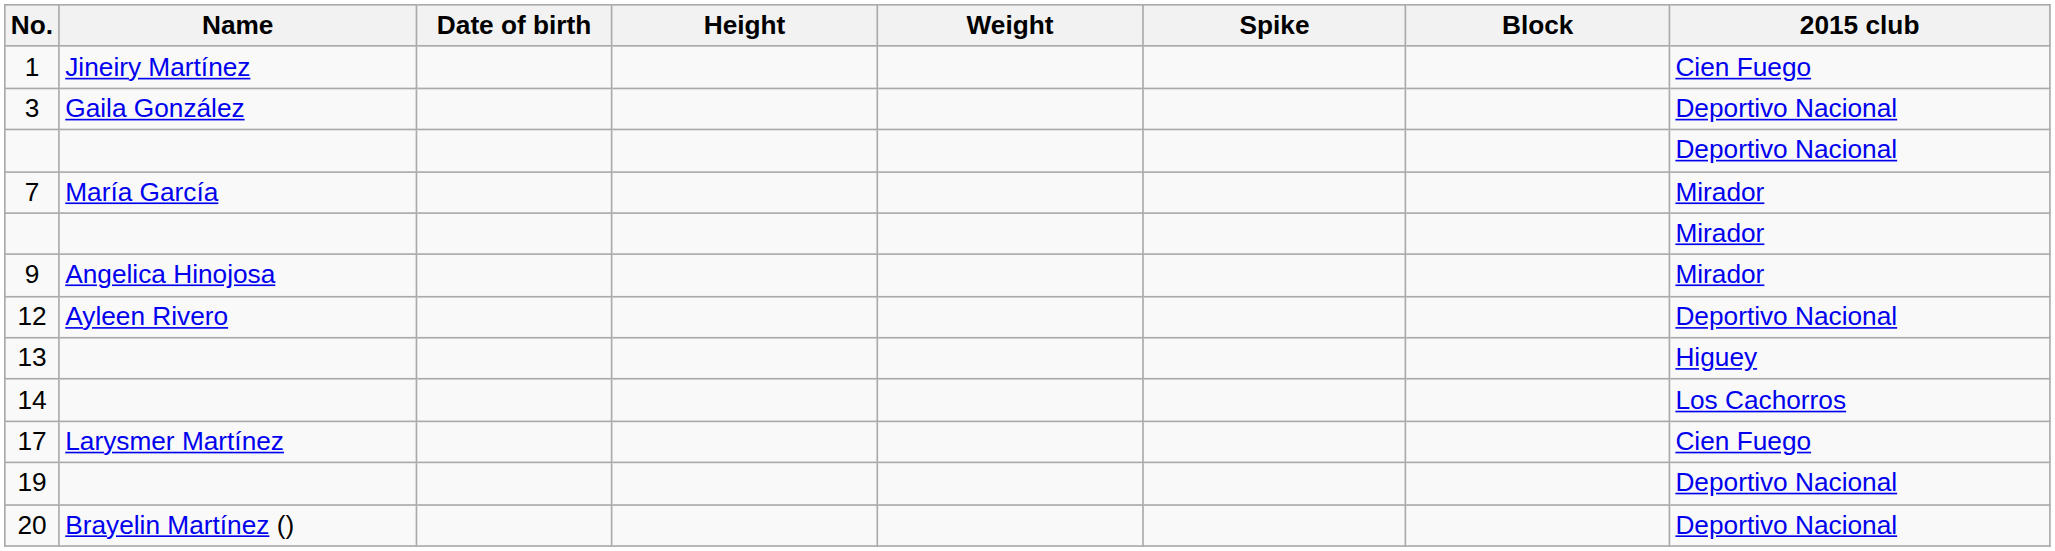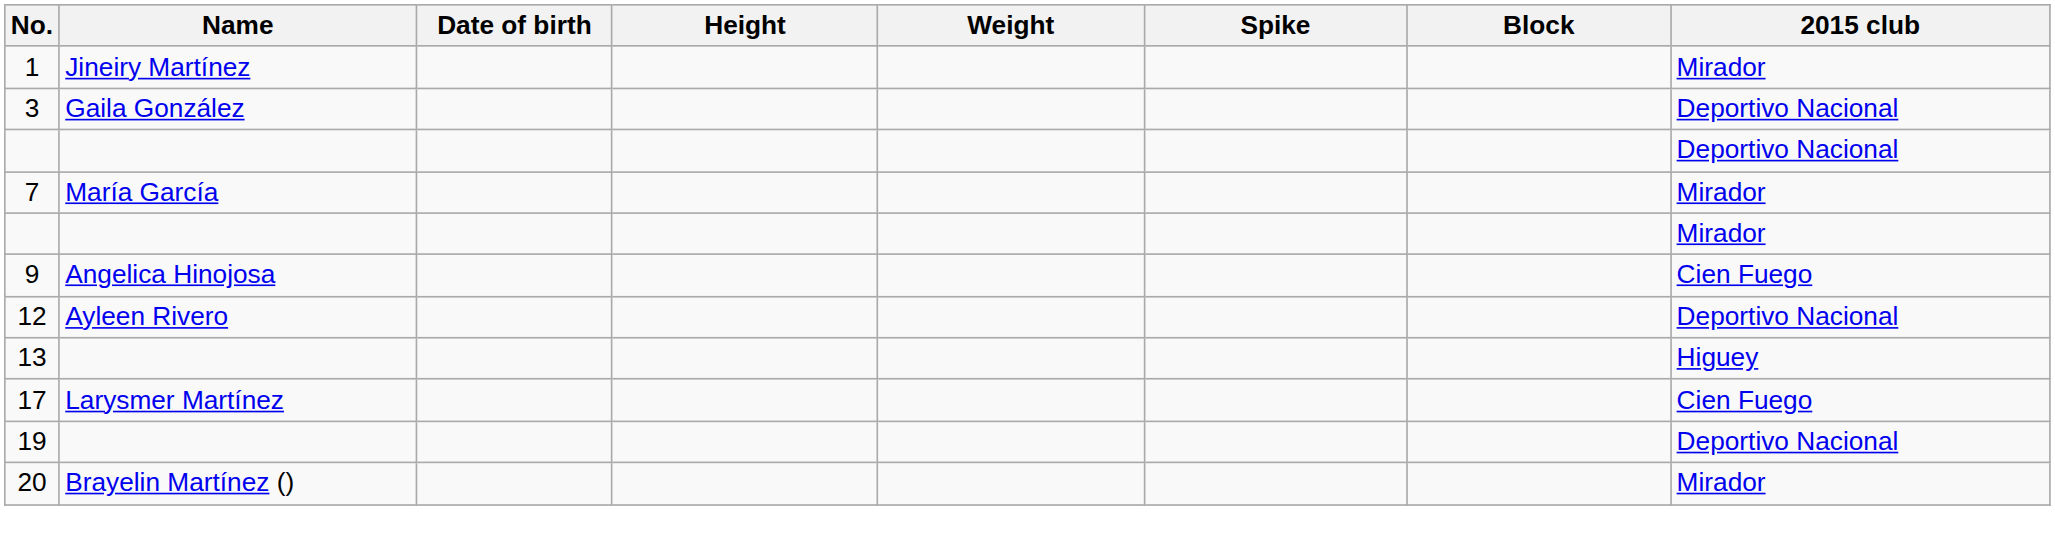1 | 2015 club: Cien Fuego -> Mirador
9 | 2015 club: Mirador -> Cien Fuego
- row: 14 | Los Cachorros
20 | 2015 club: Deportivo Nacional -> Mirador
